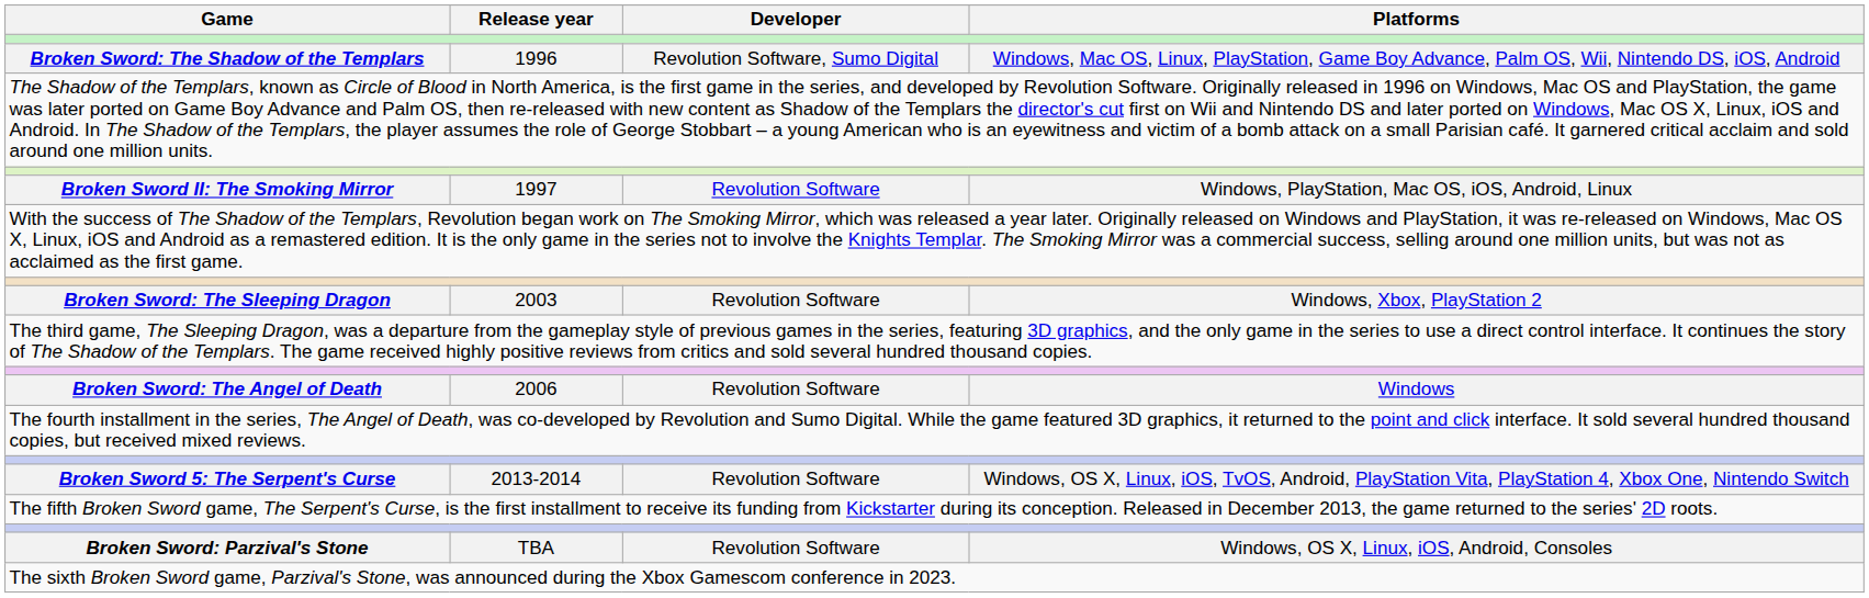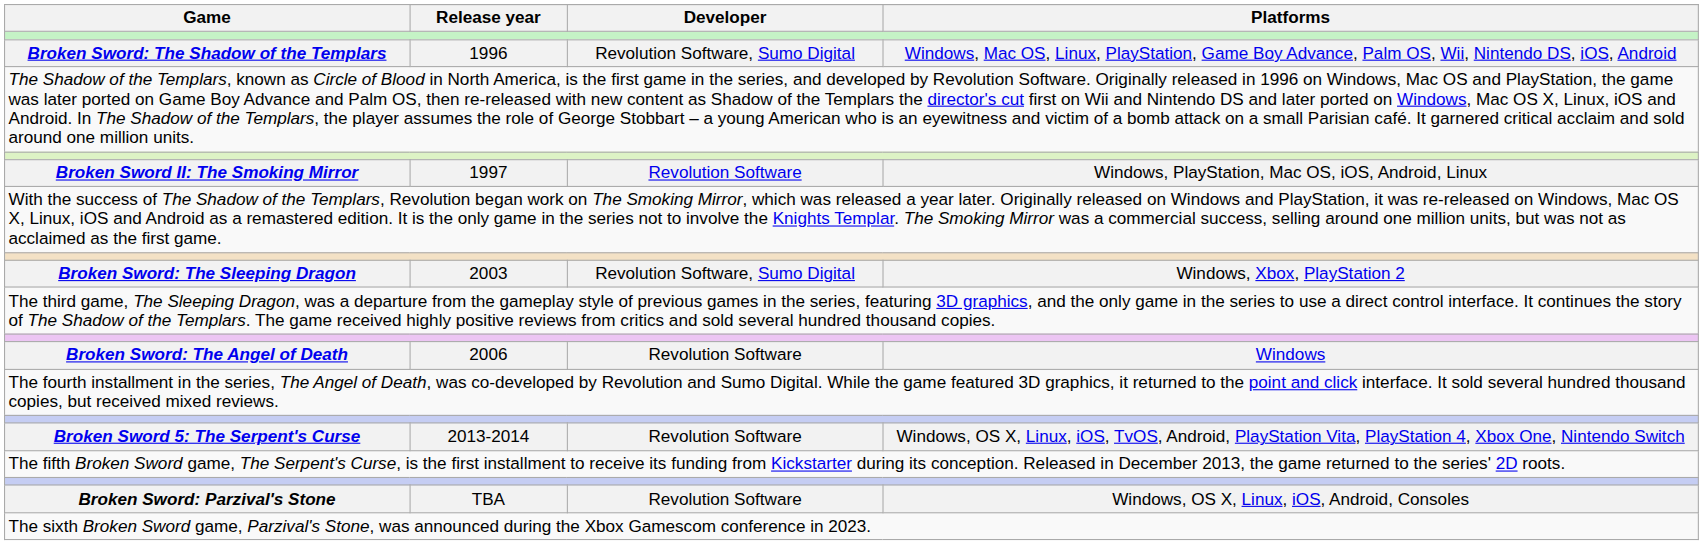Broken Sword: The Sleeping Dragon | Developer: Revolution Software -> Revolution Software, Sumo Digital
